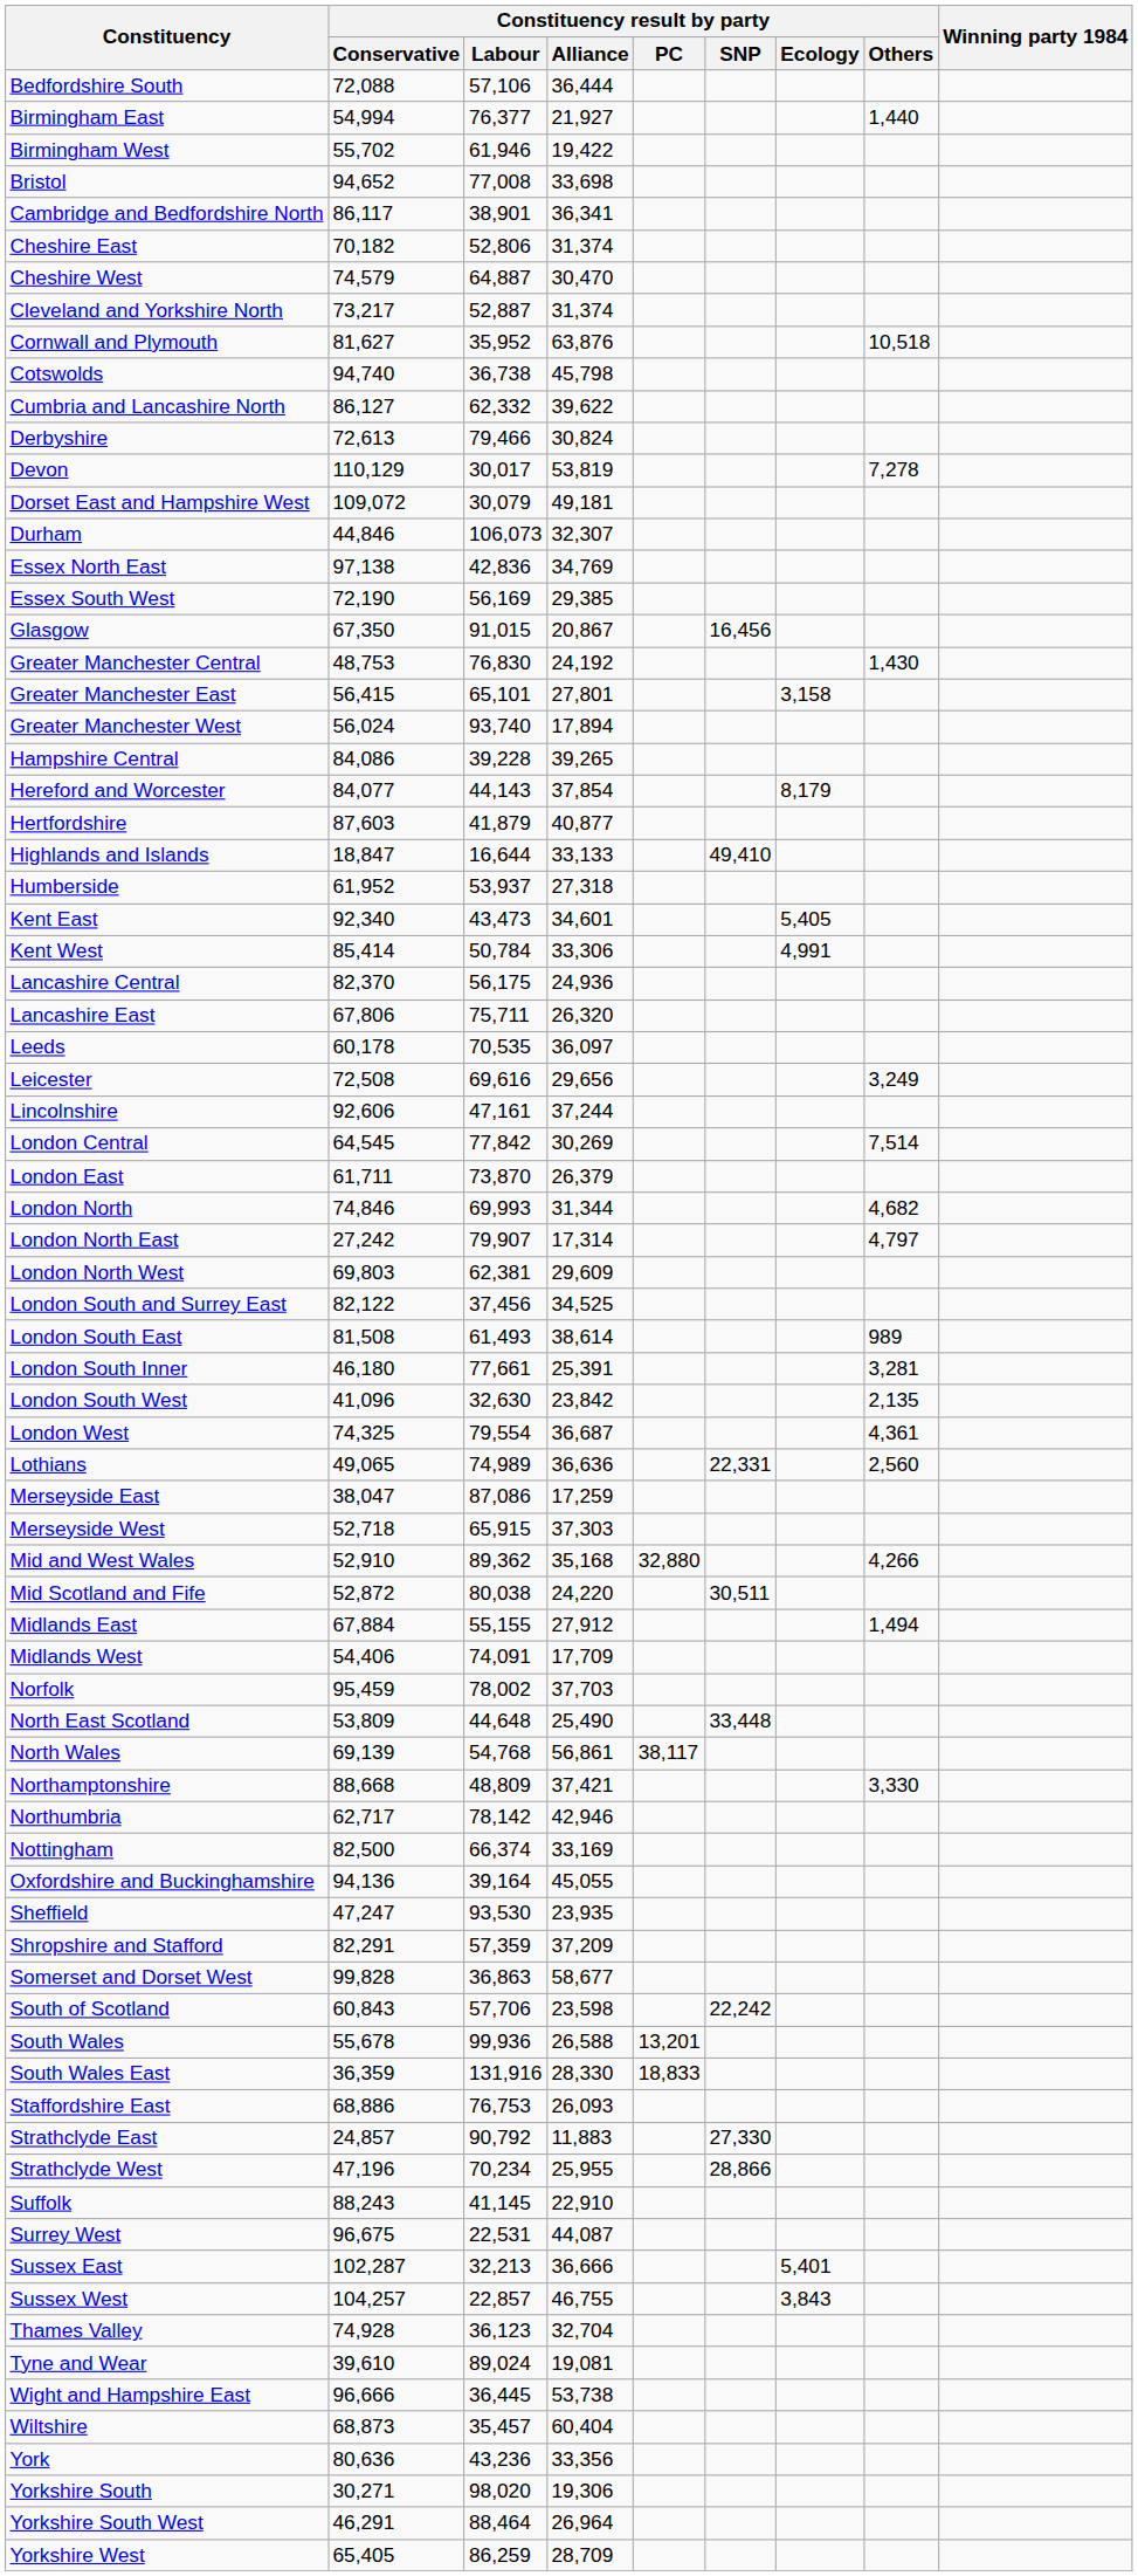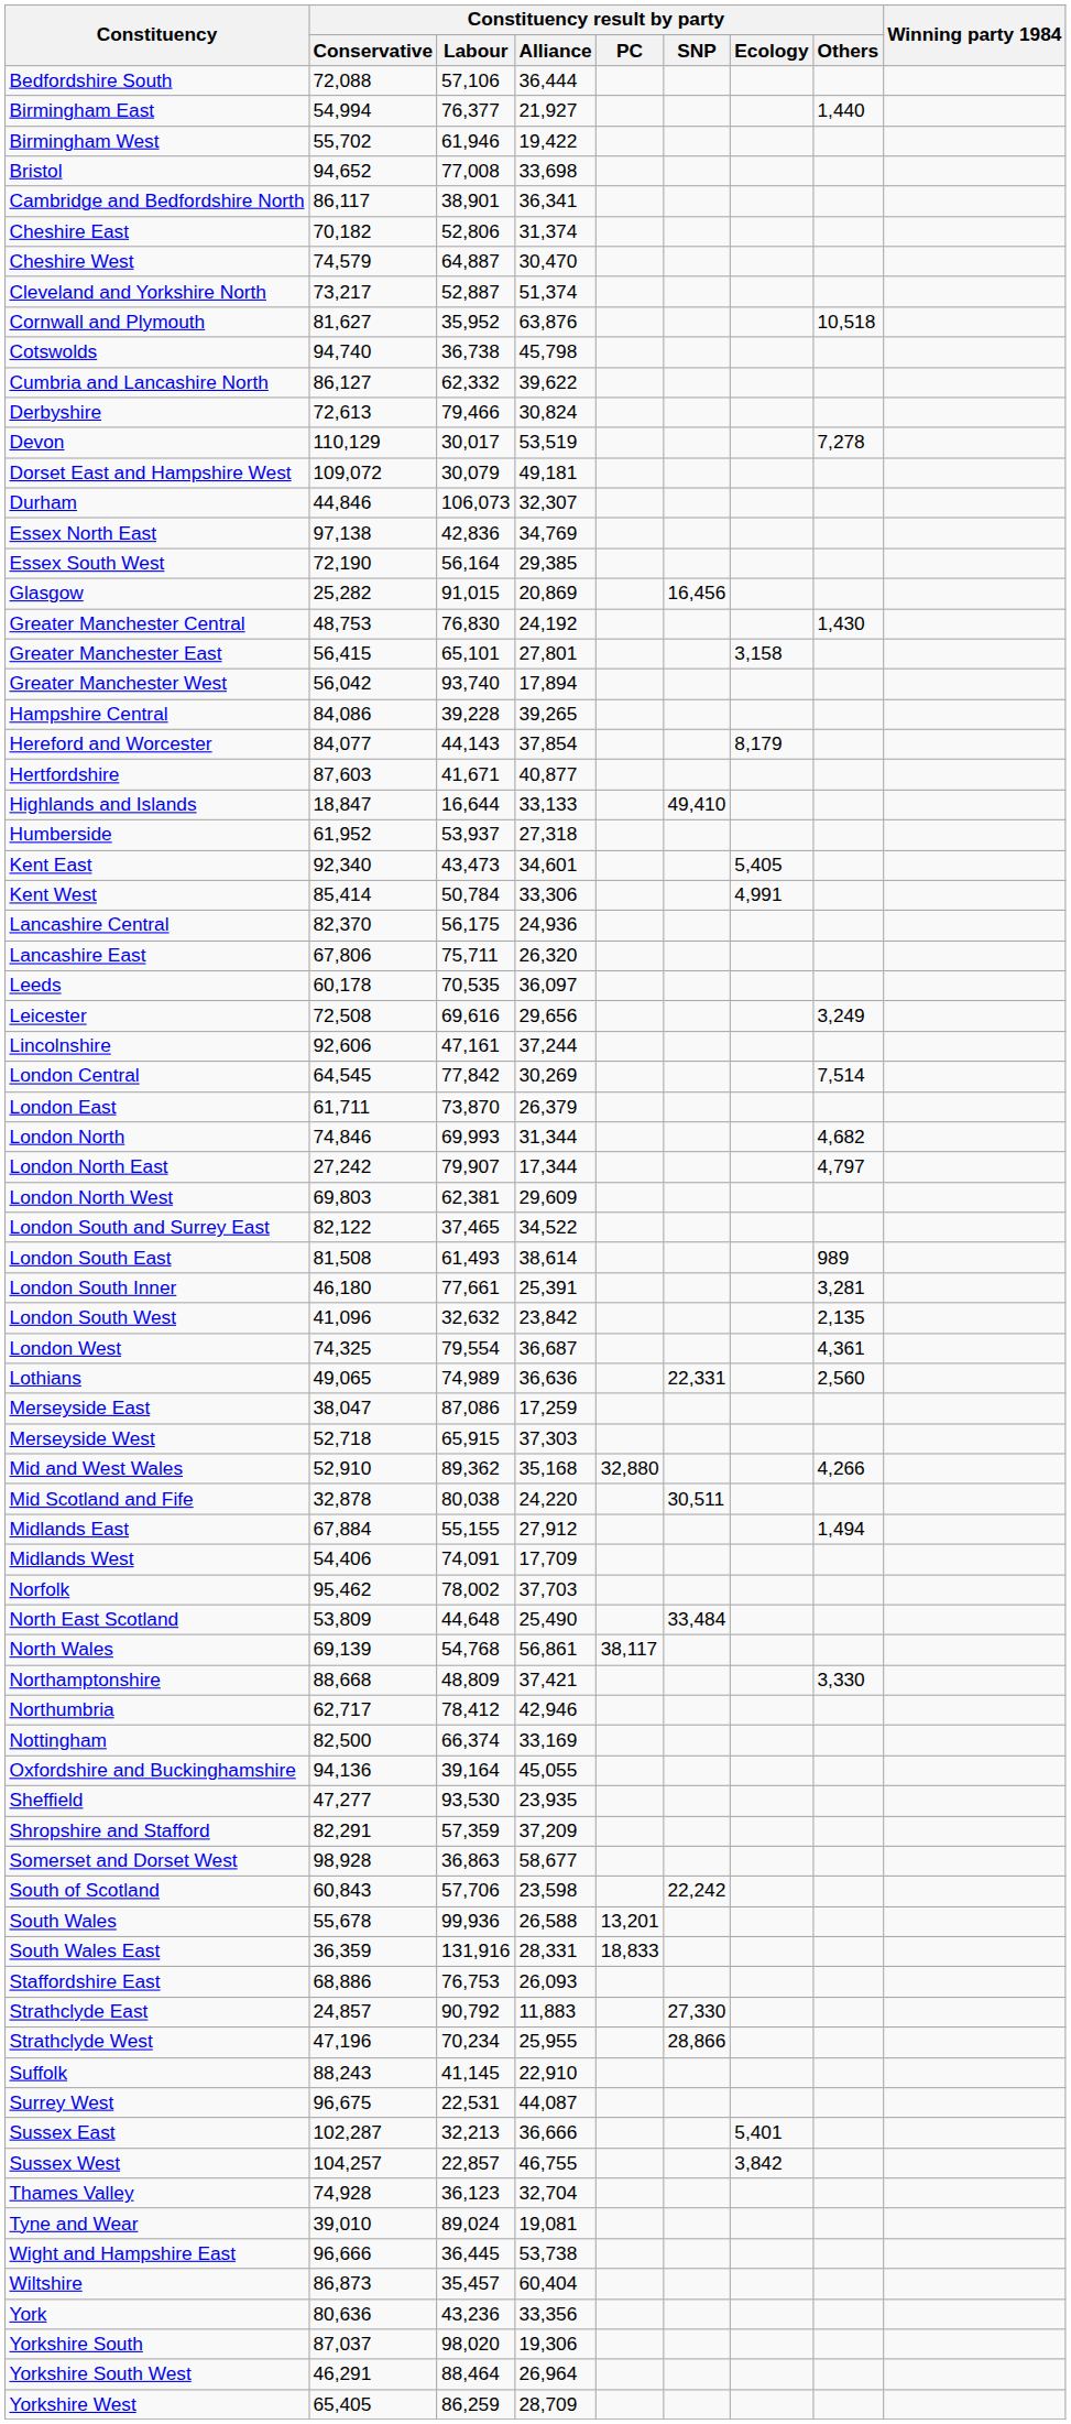Cleveland and Yorkshire North | Constituency result by party / Alliance: 31,374 -> 51,374
Devon | Constituency result by party / Alliance: 53,819 -> 53,519
Essex South West | Constituency result by party / Labour: 56,169 -> 56,164
Glasgow | Constituency result by party / Conservative: 67,350 -> 25,282
Glasgow | Constituency result by party / Alliance: 20,867 -> 20,869
Greater Manchester West | Constituency result by party / Conservative: 56,024 -> 56,042
Hertfordshire | Constituency result by party / Labour: 41,879 -> 41,671
London North East | Constituency result by party / Alliance: 17,314 -> 17,344
London South and Surrey East | Constituency result by party / Labour: 37,456 -> 37,465
London South and Surrey East | Constituency result by party / Alliance: 34,525 -> 34,522
London South West | Constituency result by party / Labour: 32,630 -> 32,632
Mid Scotland and Fife | Constituency result by party / Conservative: 52,872 -> 32,878
Norfolk | Constituency result by party / Conservative: 95,459 -> 95,462
North East Scotland | Constituency result by party / SNP: 33,448 -> 33,484
Northumbria | Constituency result by party / Labour: 78,142 -> 78,412
Sheffield | Constituency result by party / Conservative: 47,247 -> 47,277
Somerset and Dorset West | Constituency result by party / Conservative: 99,828 -> 98,928
South Wales East | Constituency result by party / Alliance: 28,330 -> 28,331
Sussex West | Constituency result by party / Ecology: 3,843 -> 3,842
Tyne and Wear | Constituency result by party / Conservative: 39,610 -> 39,010
Wiltshire | Constituency result by party / Conservative: 68,873 -> 86,873
Yorkshire South | Constituency result by party / Conservative: 30,271 -> 87,037
